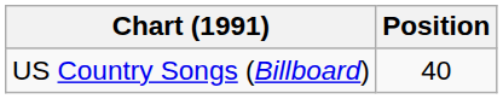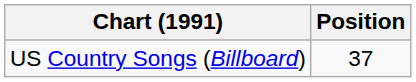US Country Songs (Billboard) | Position: 40 -> 37
